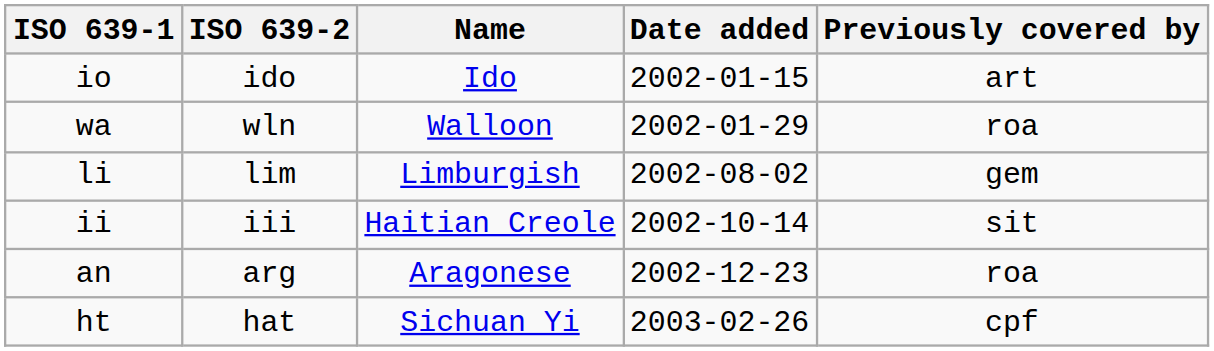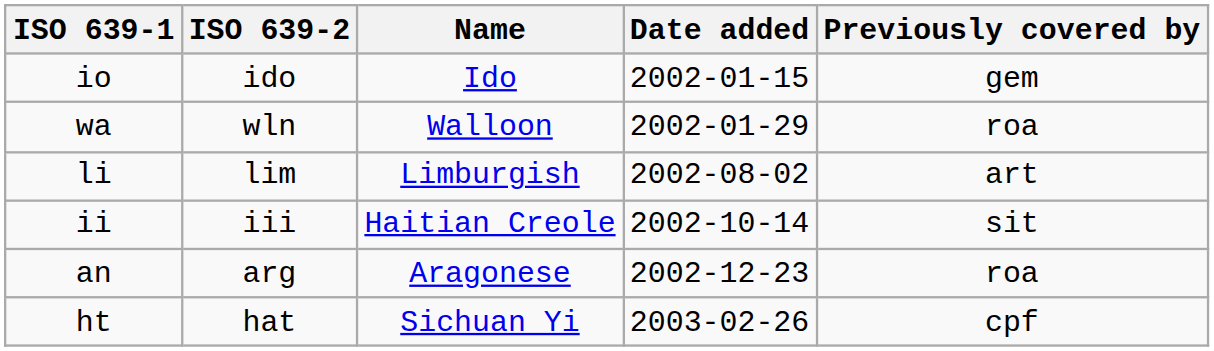io | Previously covered by: art -> gem
li | Previously covered by: gem -> art
